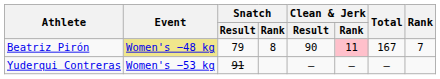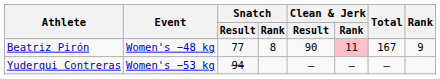Beatriz Pirón | Event: khaki background -> no background
Beatriz Pirón | Snatch / Result: 79 -> 77
Beatriz Pirón | Rank: 7 -> 9
Yuderqui Contreras | Snatch / Result: 91 -> 94
